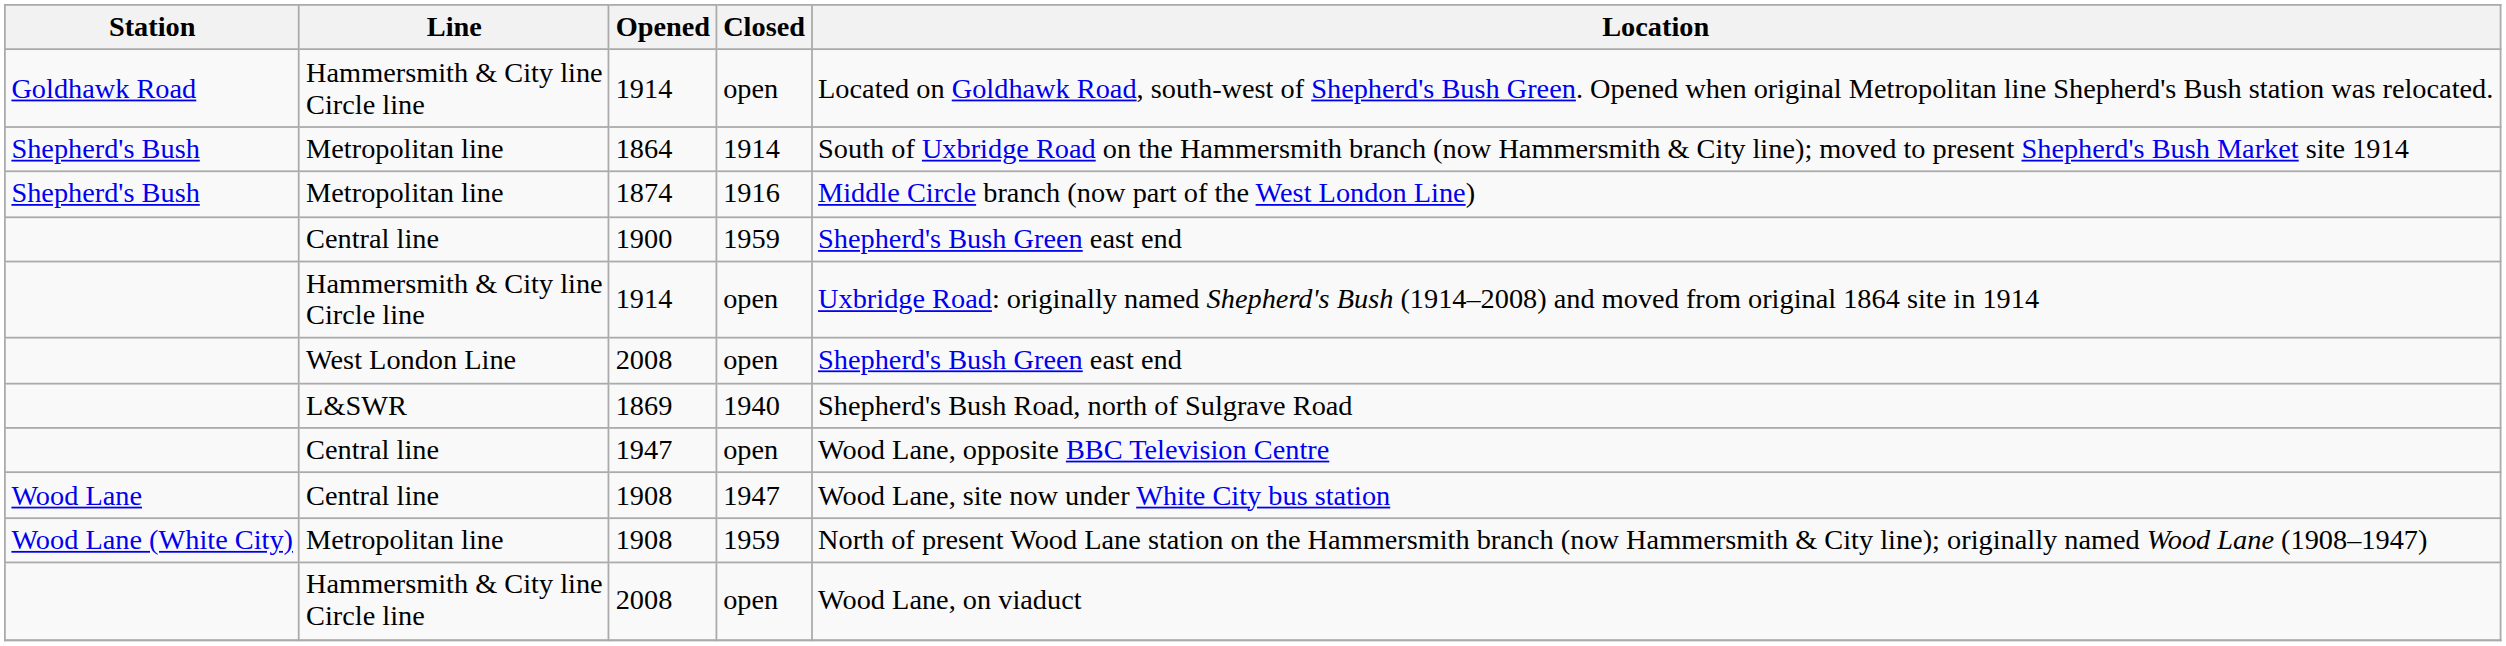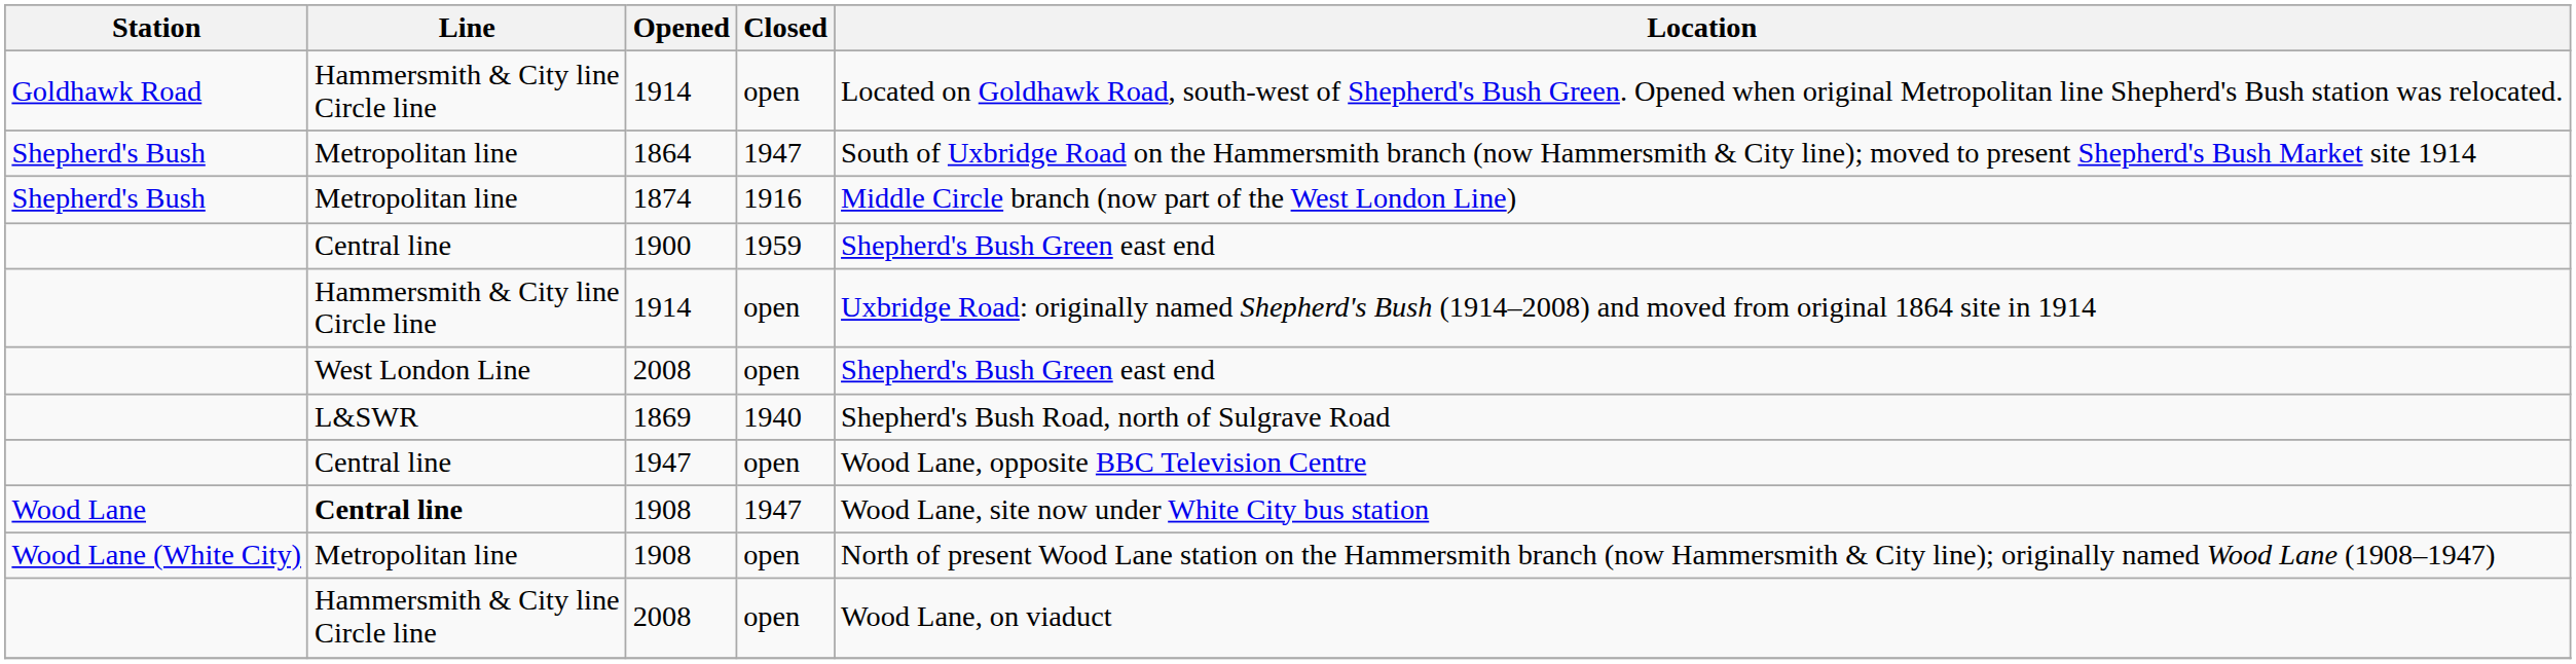1864 | Closed: 1914 -> 1947
Wood Lane / 1908 | Line: normal -> bold
Wood Lane (White City) / 1908 | Closed: 1959 -> open
